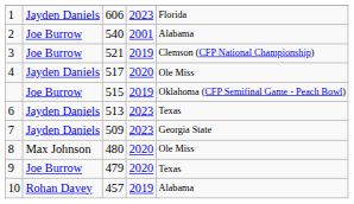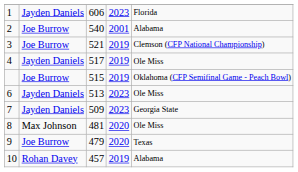4 | column 4: 2020 -> 2019
6 | column 5: Texas -> Ole Miss
8 | column 3: 480 -> 481
